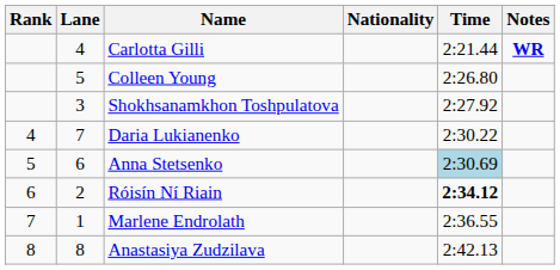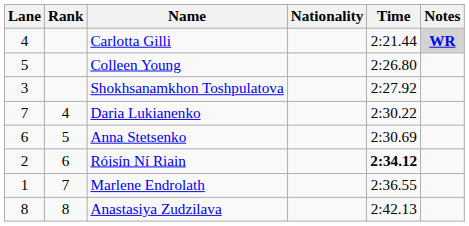columns swapped: Rank <-> Lane
Carlotta Gilli | Notes: no background -> lightgrey background
Anna Stetsenko | Time: lightblue background -> no background
